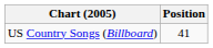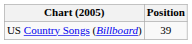US Country Songs (Billboard) | Position: 41 -> 39
